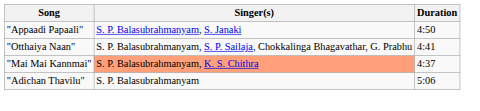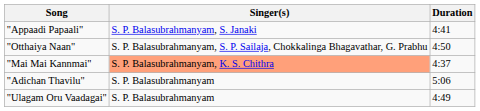"Appaadi Papaali" | Duration: 4:50 -> 4:41
"Otthaiya Naan" | Duration: 4:41 -> 4:50
+ row: "Ulagam Oru Vaadagai" | S. P. Balasubrahmanyam | 4:49
